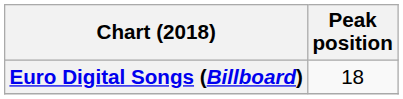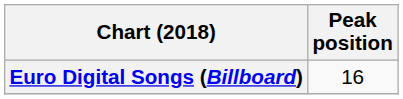Euro Digital Songs (Billboard) | Peak position: 18 -> 16
